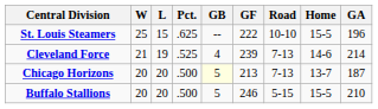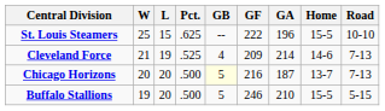columns swapped: GA <-> Road
Cleveland Force | GF: 239 -> 209
Chicago Horizons | GF: 213 -> 216
Buffalo Stallions | W: 20 -> 19
